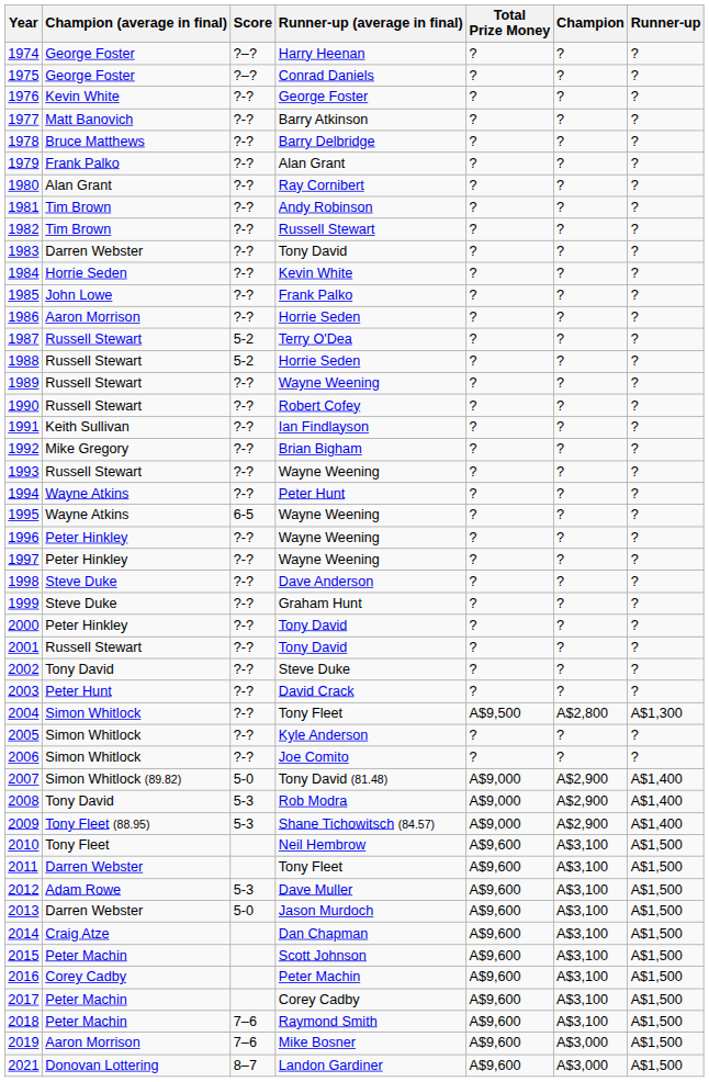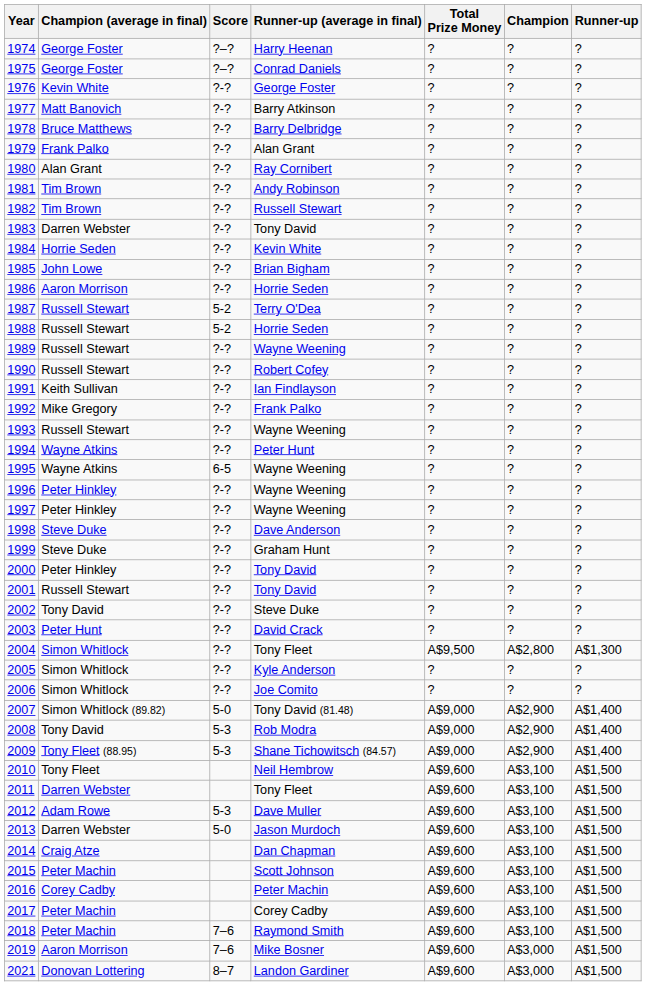1985 | Runner-up (average in final): Frank Palko -> Brian Bigham
1992 | Runner-up (average in final): Brian Bigham -> Frank Palko
